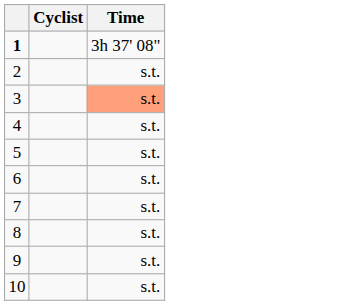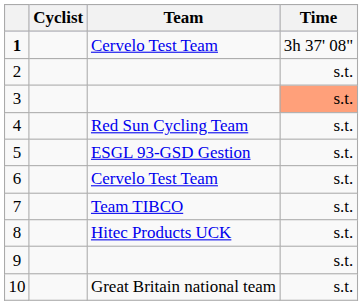+ column: Team | Cervelo Test Team | Red Sun Cycling Team | ESGL 93-GSD Gestion | Cervelo Test Team | Team TIBCO | Hitec Products UCK | Great Britain national team
